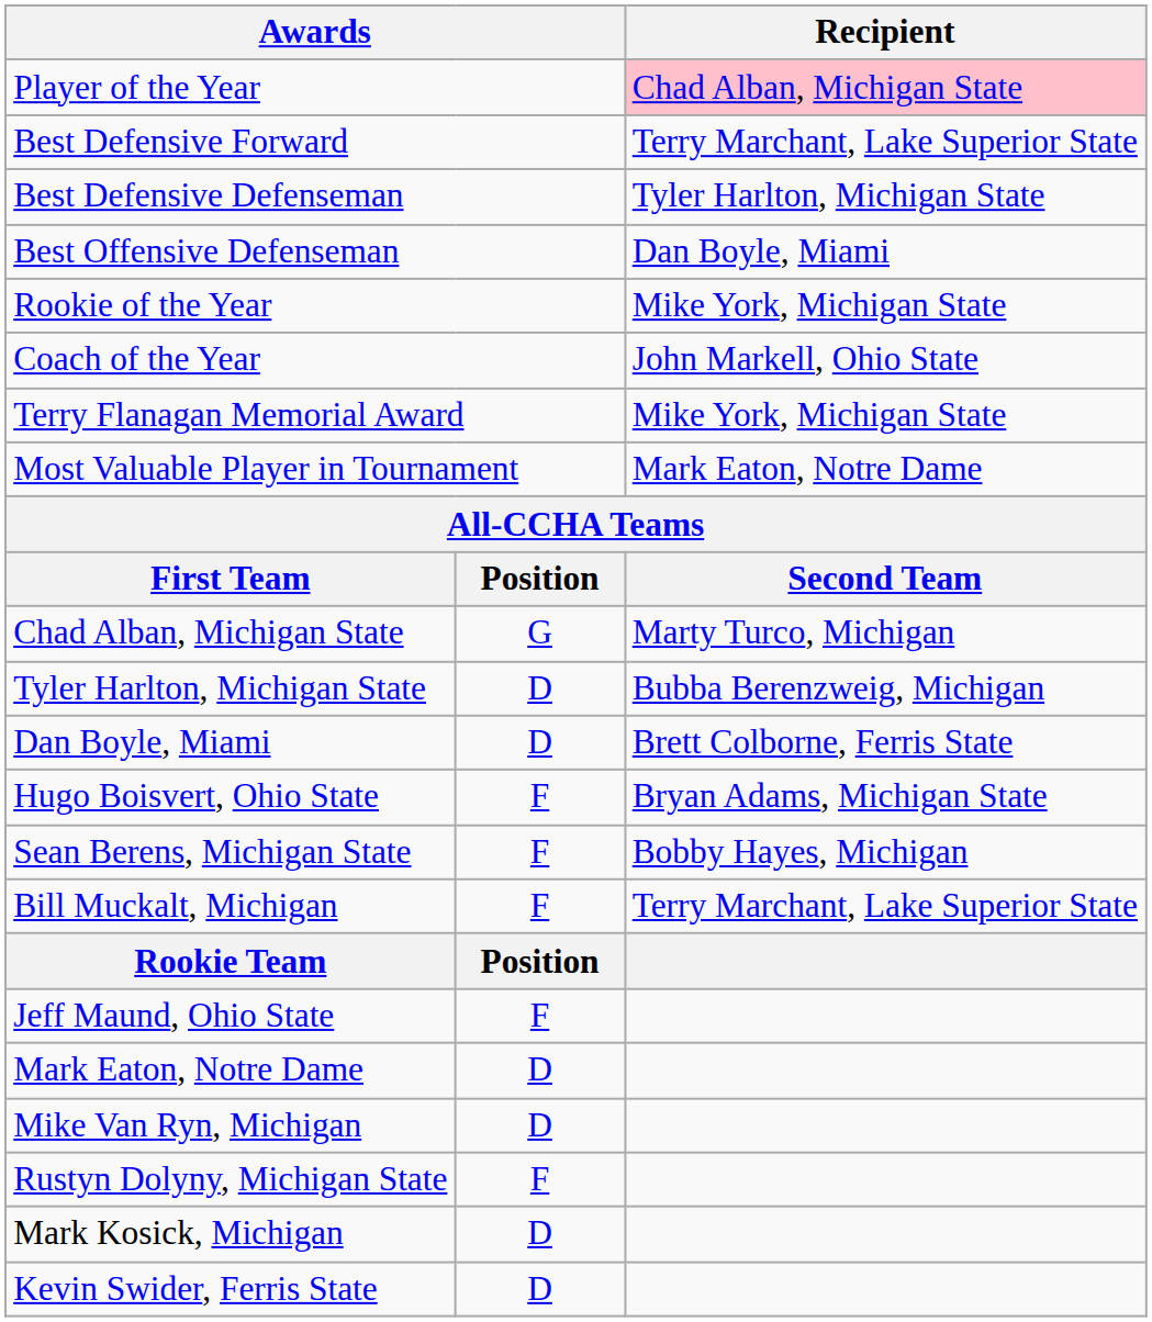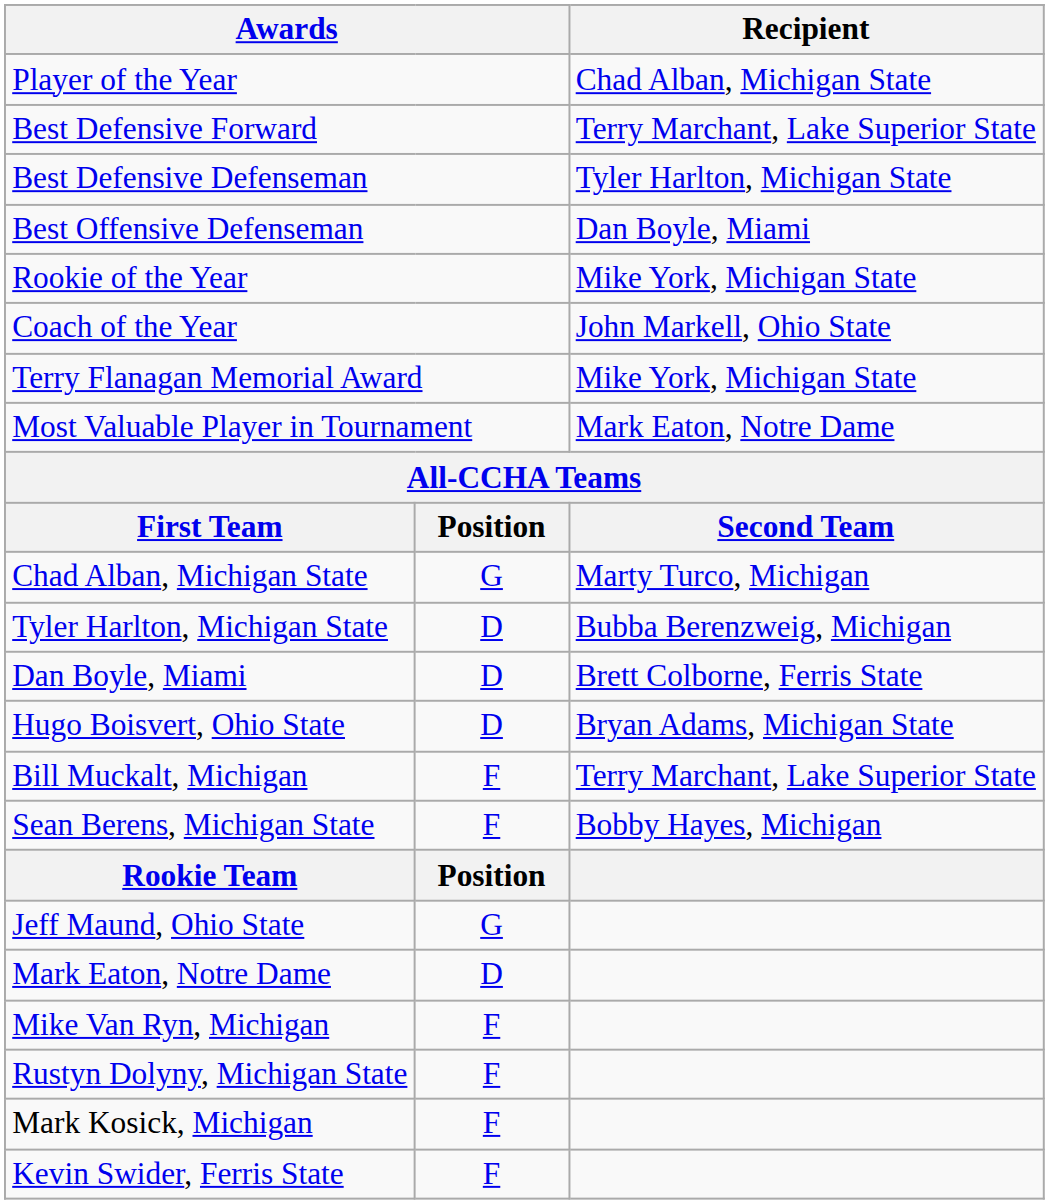Player of the Year | Recipient: pink background -> no background
Hugo Boisvert, Ohio State | column 2: F -> D
rows swapped: Bill Muckalt, Michigan <-> Sean Berens, Michigan State
Jeff Maund, Ohio State | column 2: F -> G
Mike Van Ryn, Michigan | column 2: D -> F
Mark Kosick, Michigan | column 2: D -> F
Kevin Swider, Ferris State | column 2: D -> F
